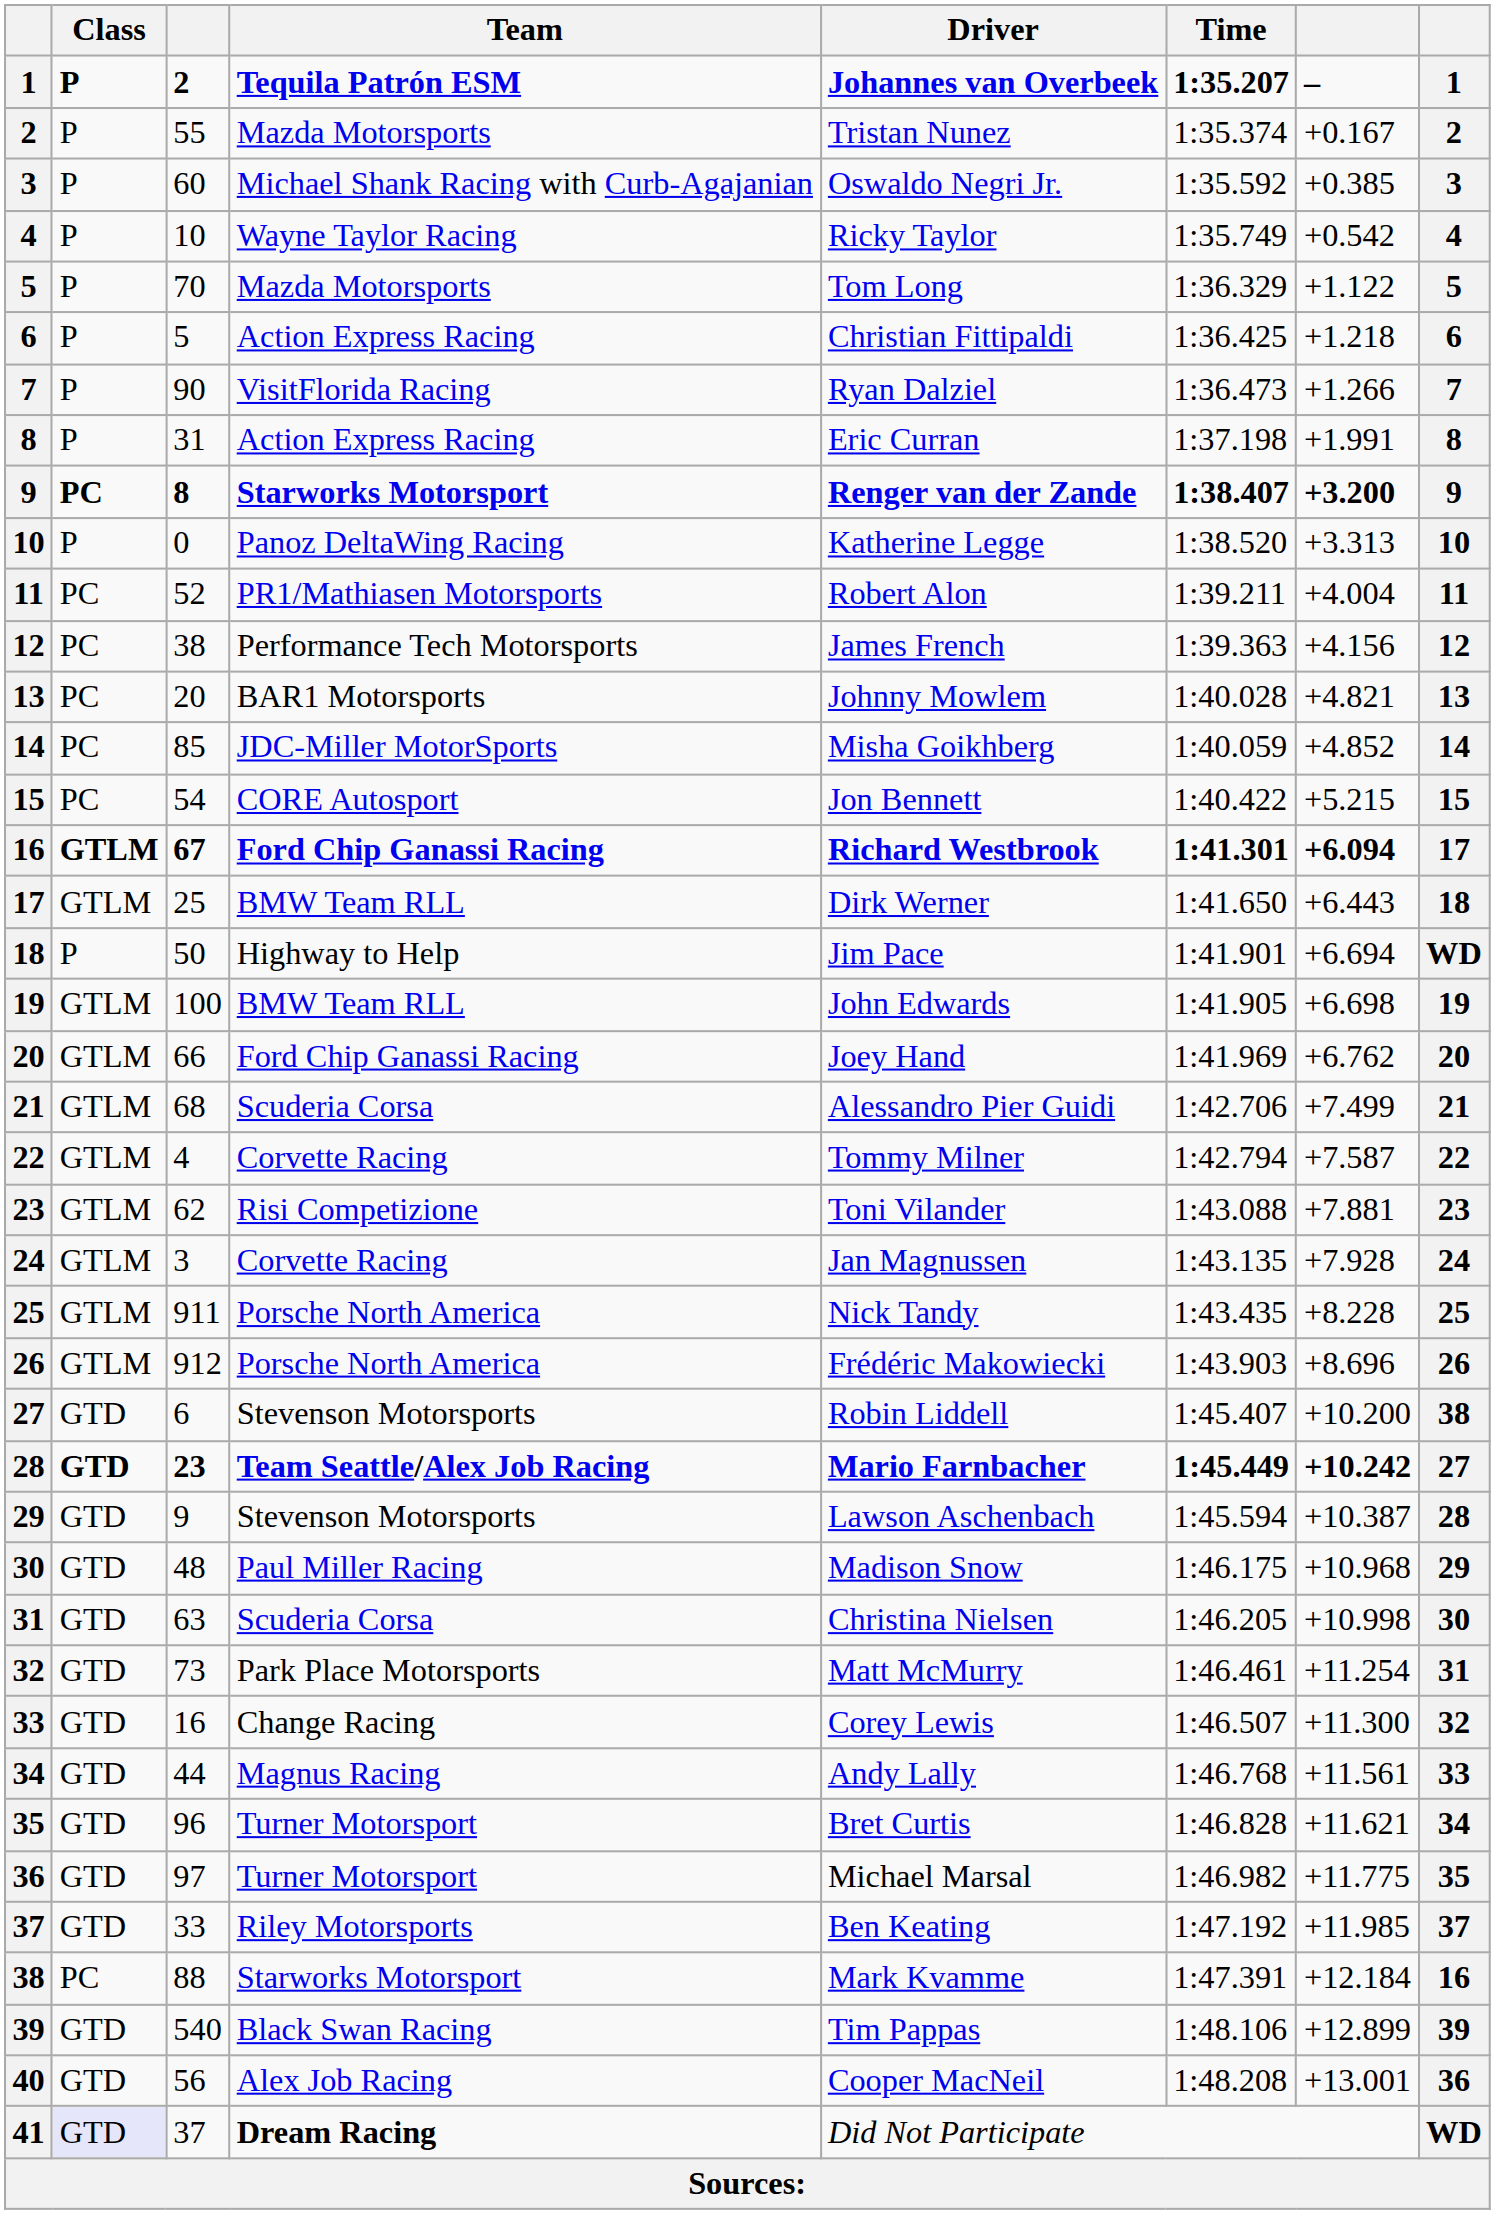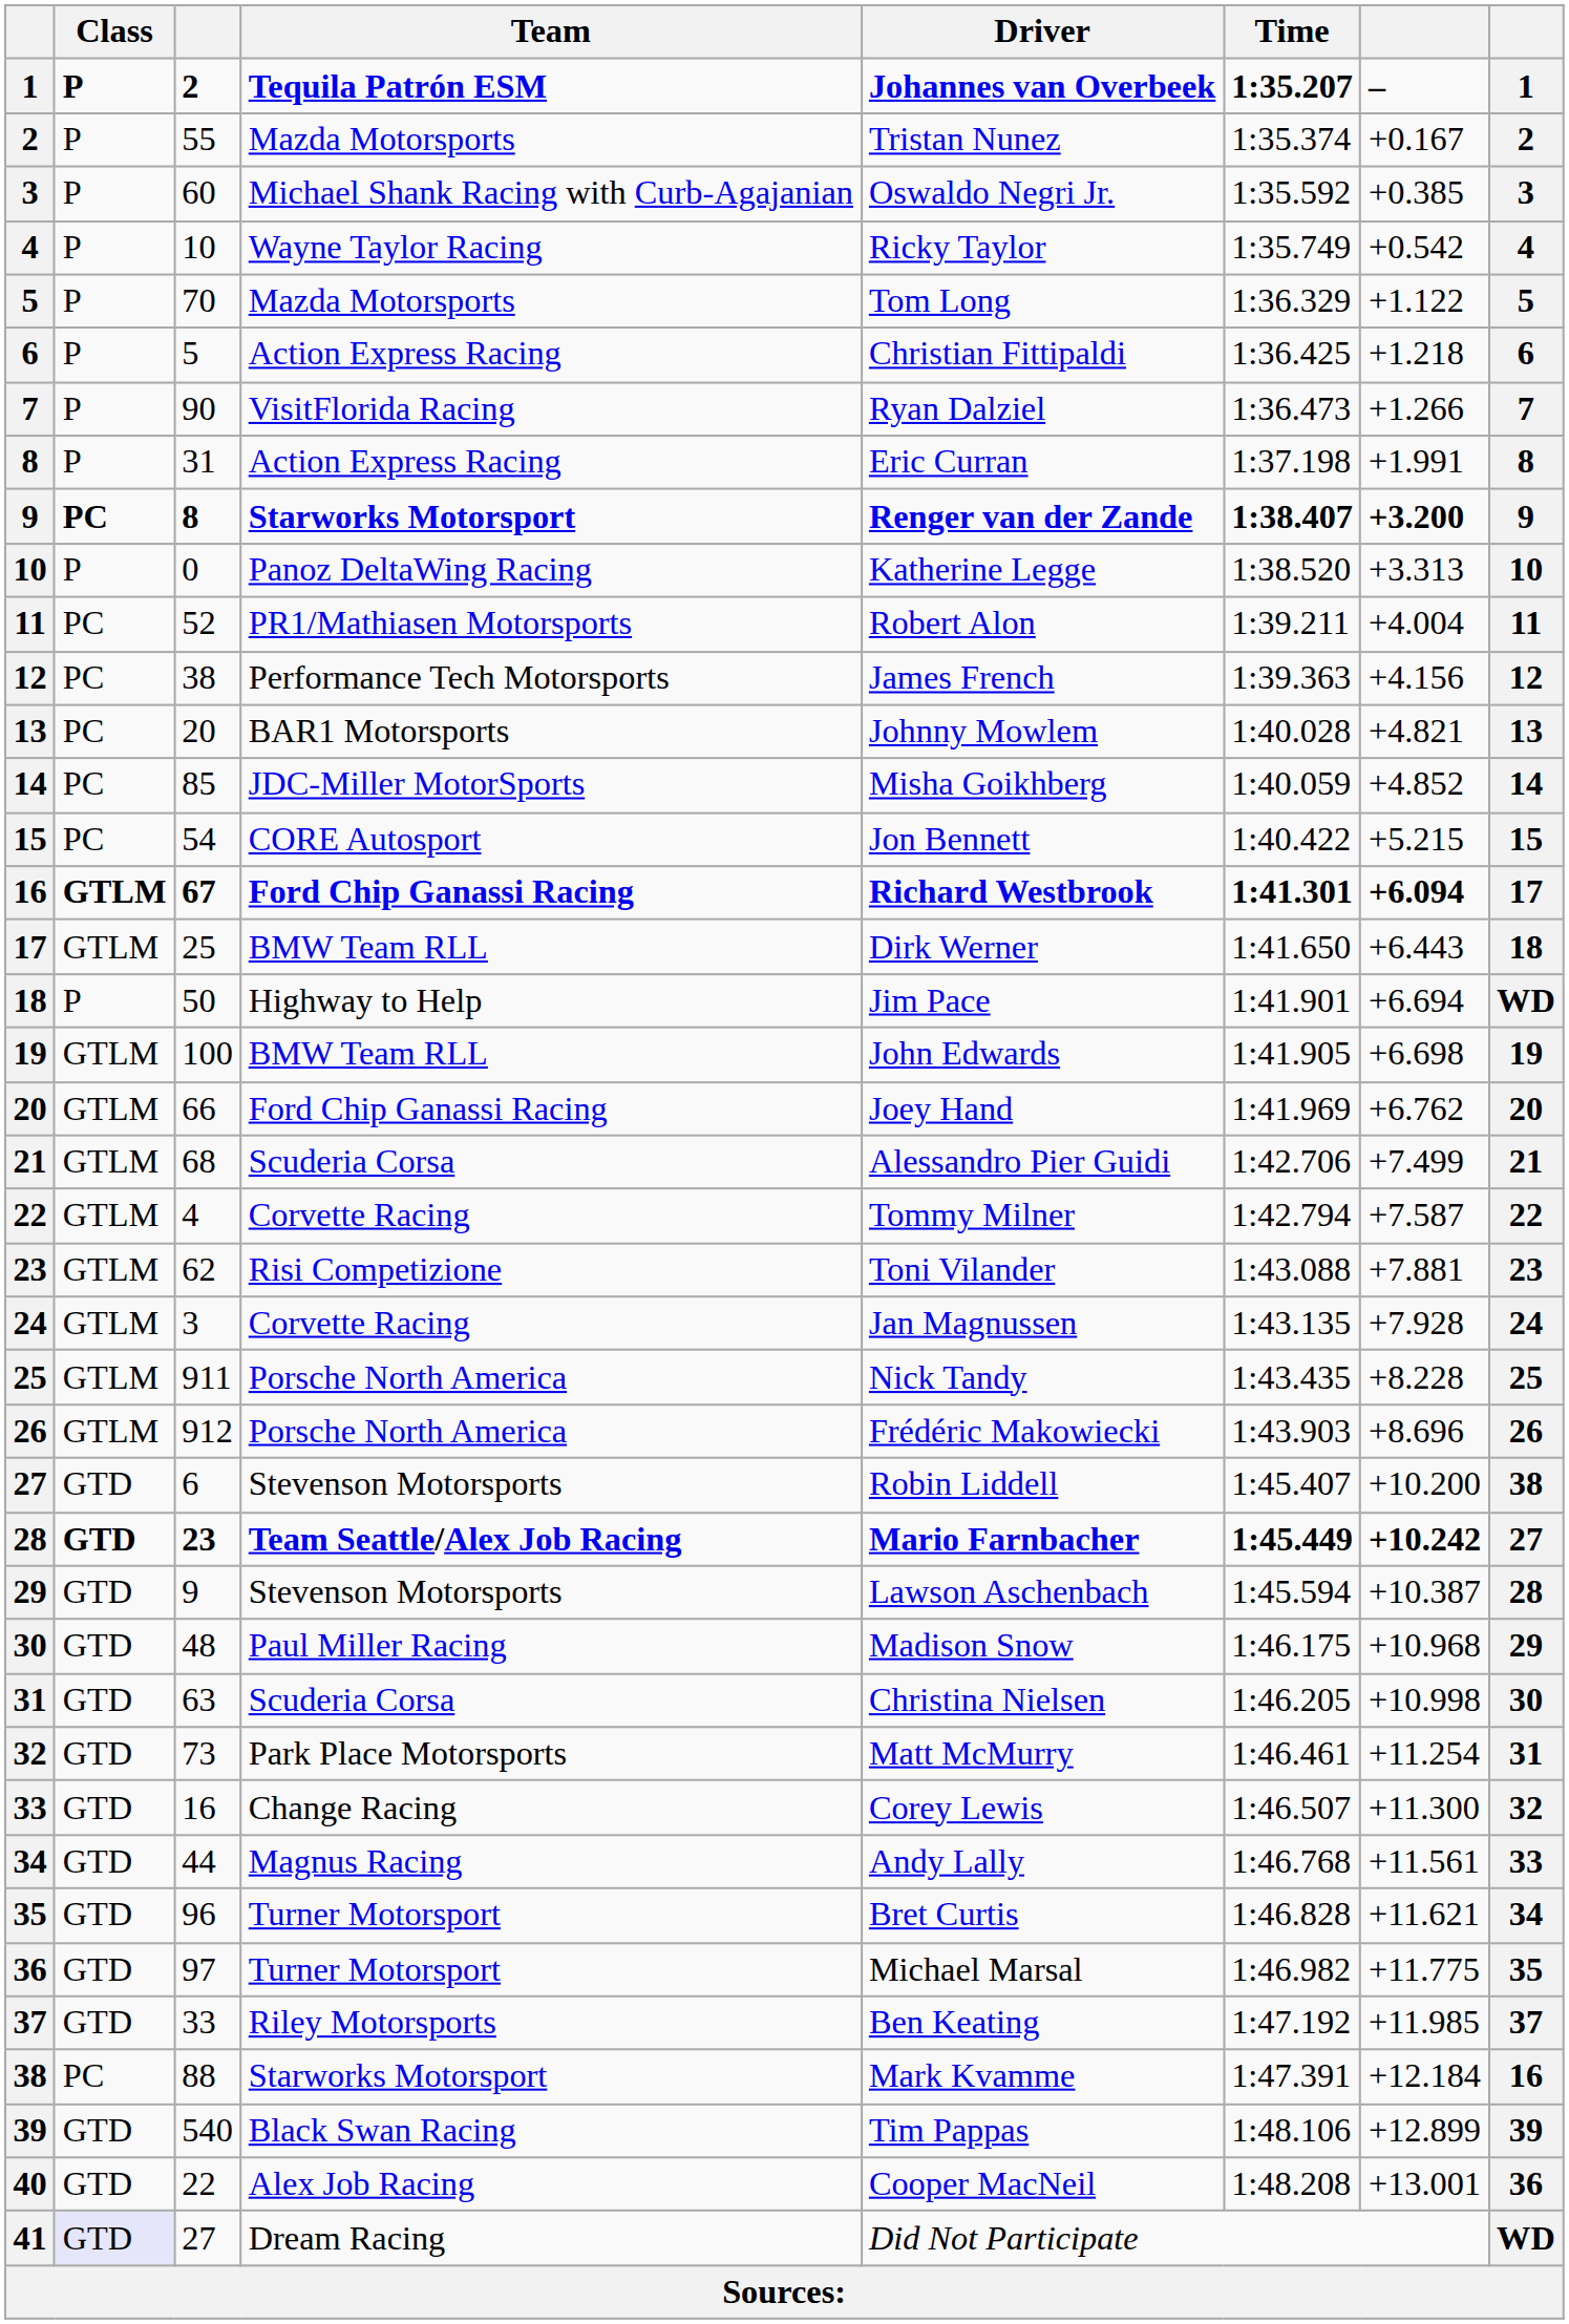40 | column 3: 56 -> 22
41 | column 3: 37 -> 27
41 | Team: bold -> normal
